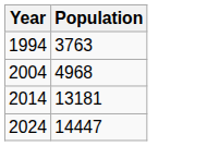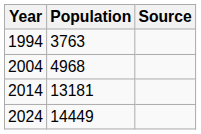+ column: Source
2024 | Population: 14447 -> 14449
